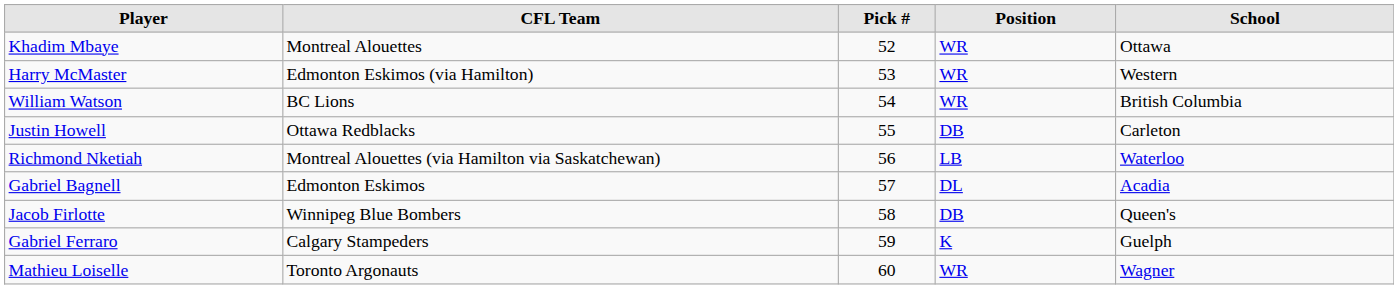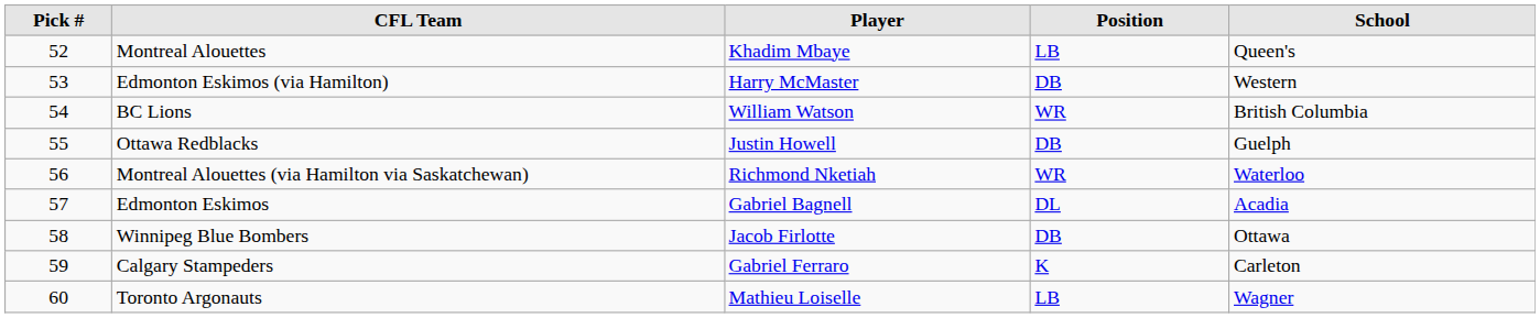columns swapped: Pick # <-> Player
Montreal Alouettes | Position: WR -> LB
Montreal Alouettes | School: Ottawa -> Queen's
Edmonton Eskimos (via Hamilton) | Position: WR -> DB
Ottawa Redblacks | School: Carleton -> Guelph
Montreal Alouettes (via Hamilton via Saskatchewan) | Position: LB -> WR
Winnipeg Blue Bombers | School: Queen's -> Ottawa
Calgary Stampeders | School: Guelph -> Carleton
Toronto Argonauts | Position: WR -> LB
